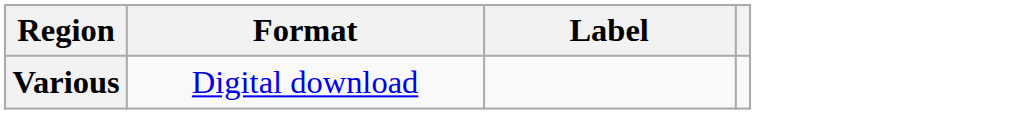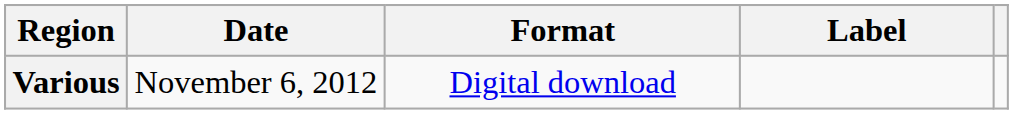+ column: Date | November 6, 2012
